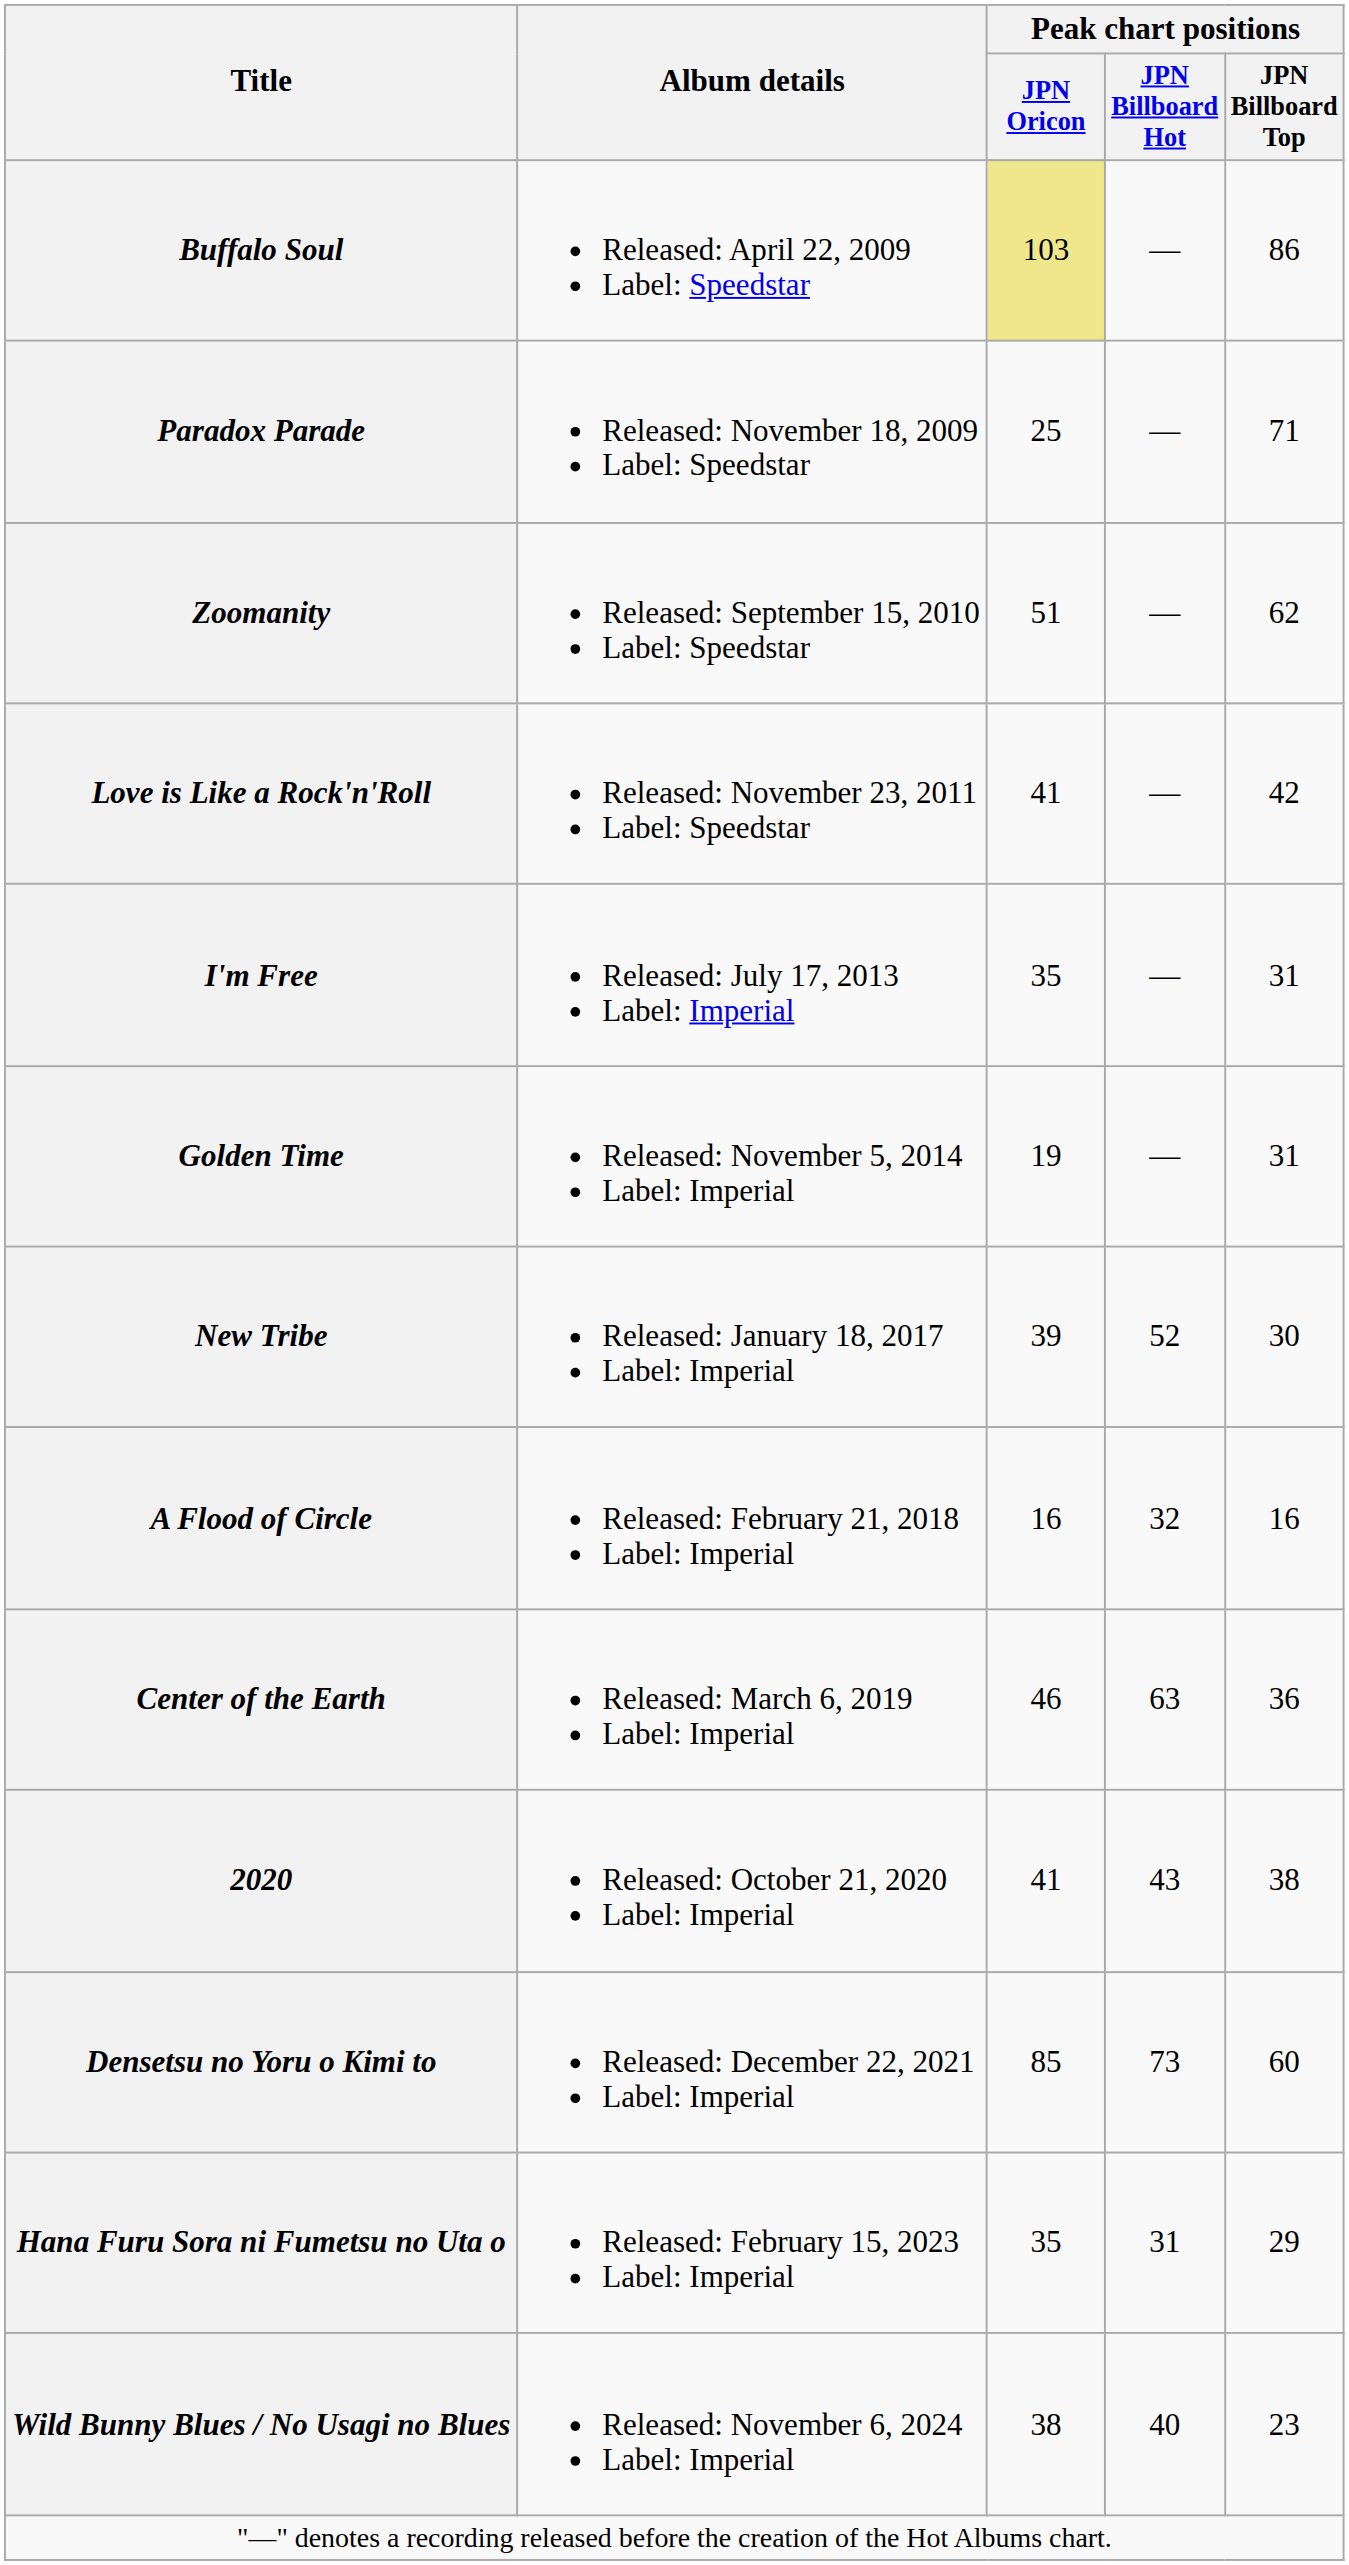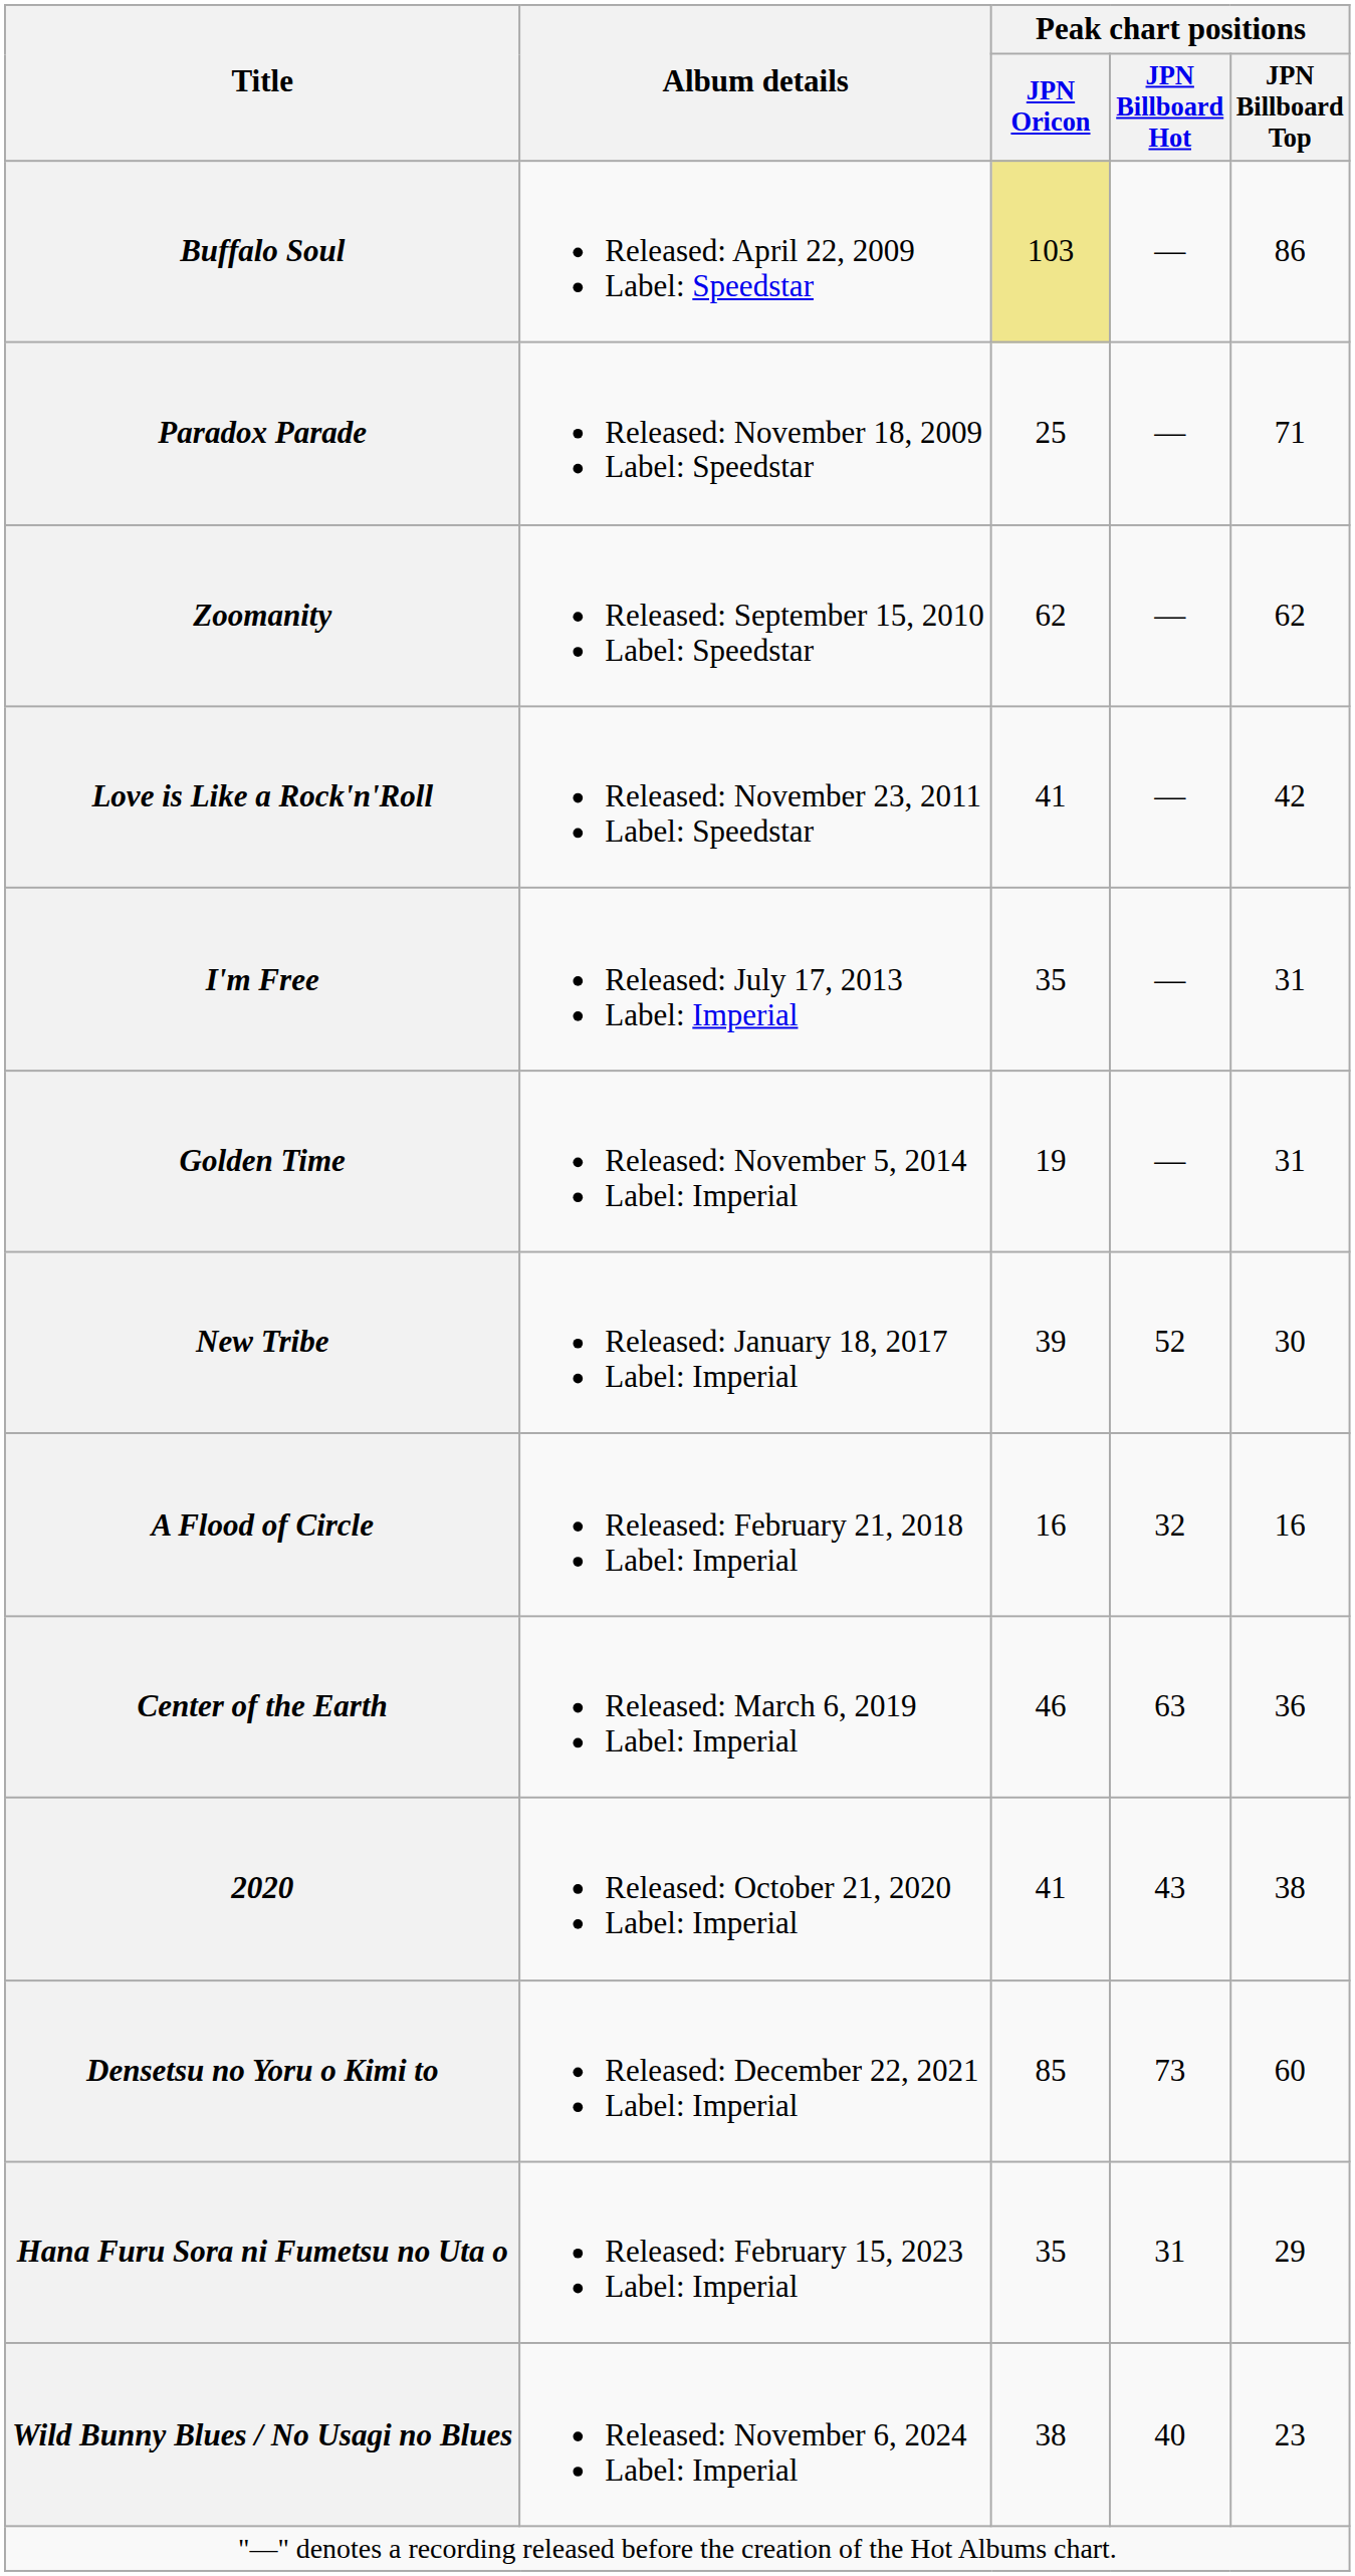Zoomanity | Peak chart positions / JPN Oricon: 51 -> 62
